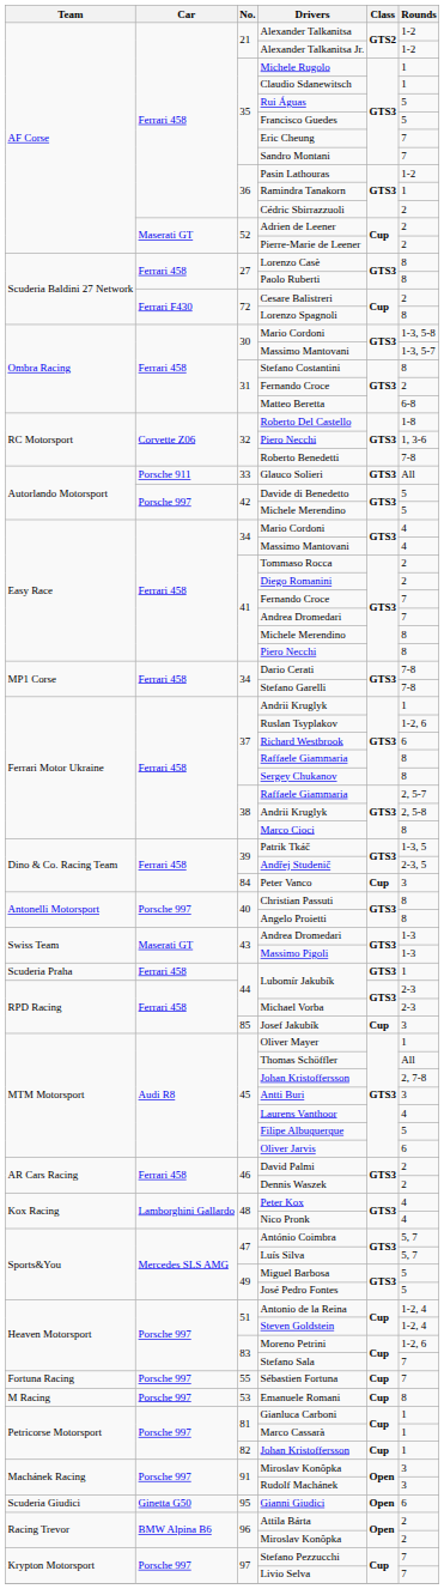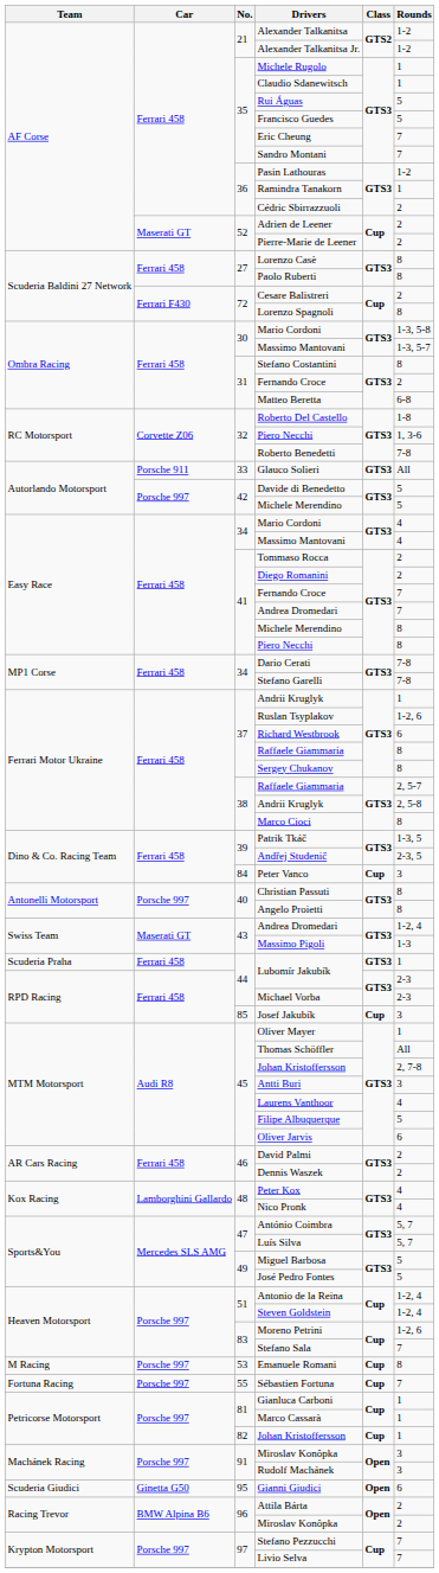43 / Andrea Dromedari | Rounds: 1-3 -> 1-2, 4
rows swapped: Emanuele Romani <-> Sébastien Fortuna
